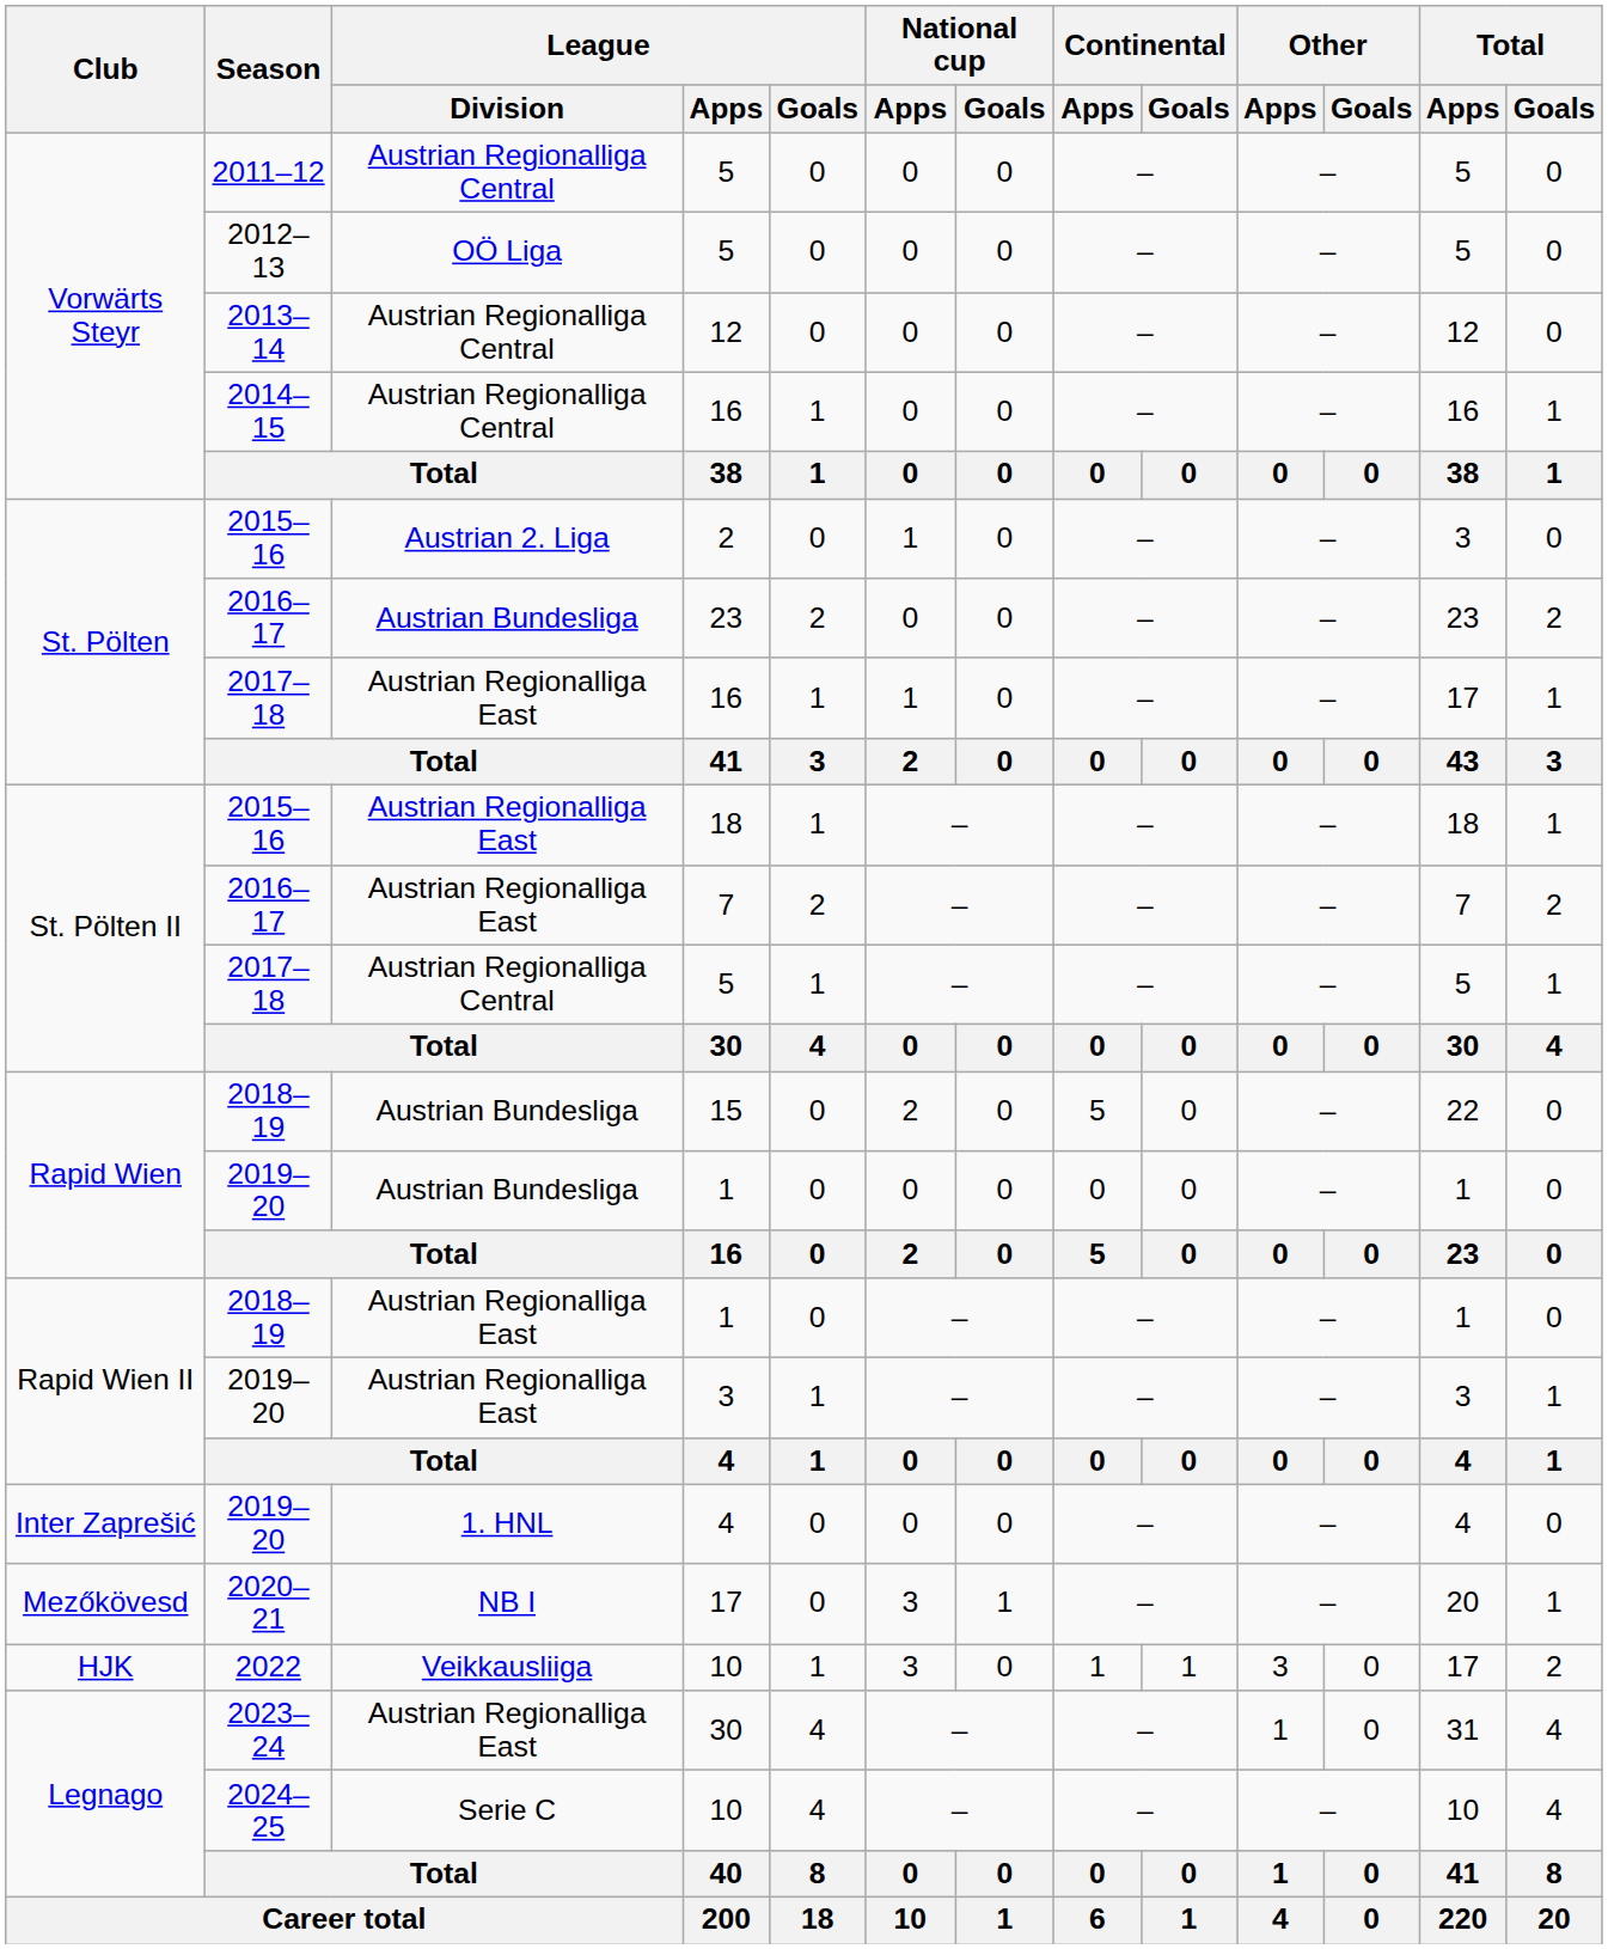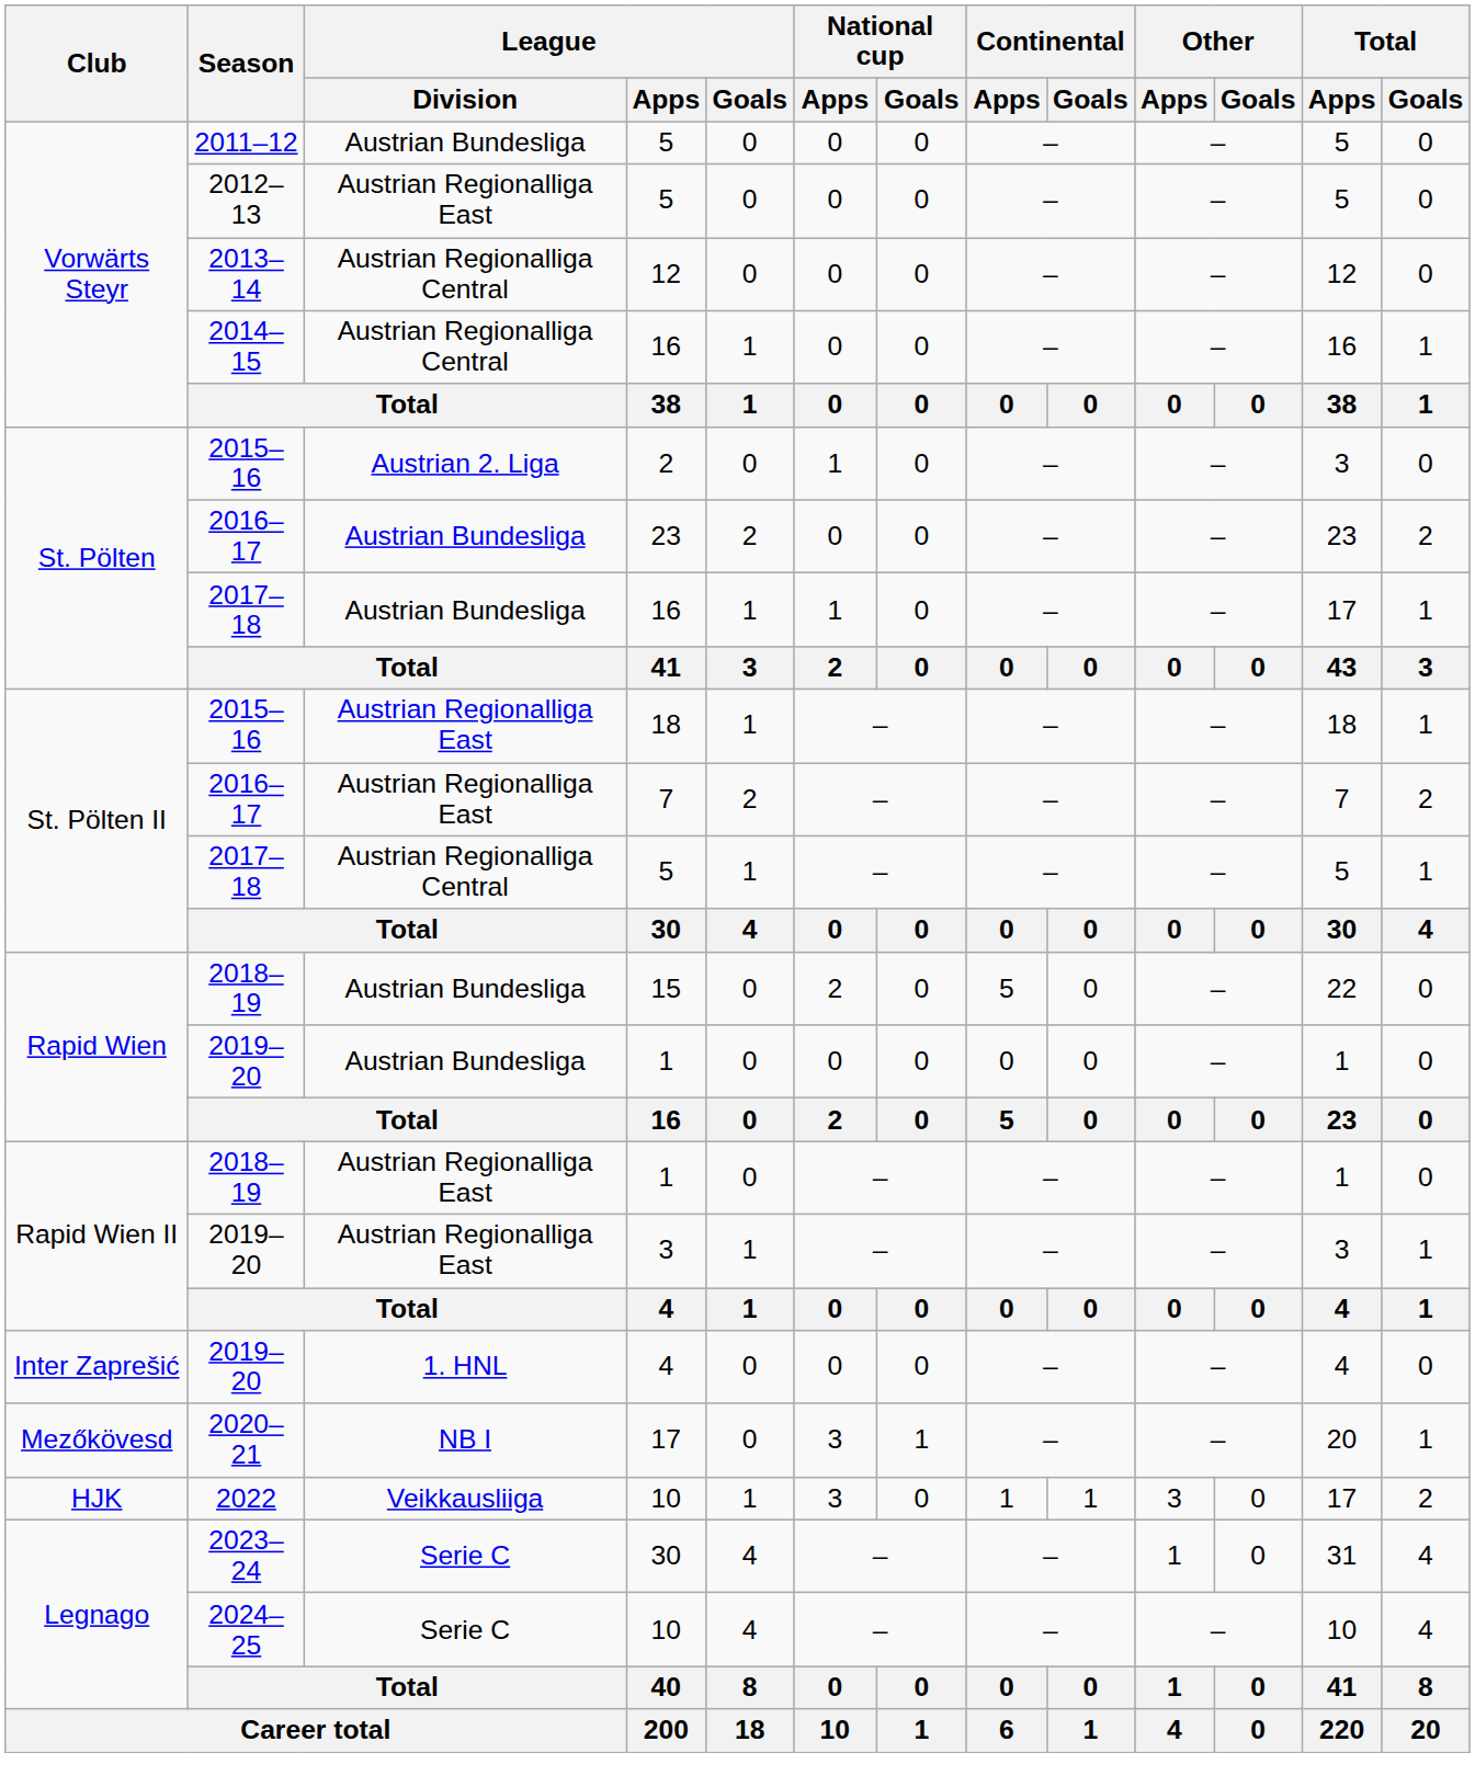2011–12 / 5 | League / Division: Austrian Regionalliga Central -> Austrian Bundesliga
2012–13 / 5 | League / Division: OÖ Liga -> Austrian Regionalliga East
2017–18 / 16 | League / Division: Austrian Regionalliga East -> Austrian Bundesliga
2023–24 / 30 | League / Division: Austrian Regionalliga East -> Serie C
